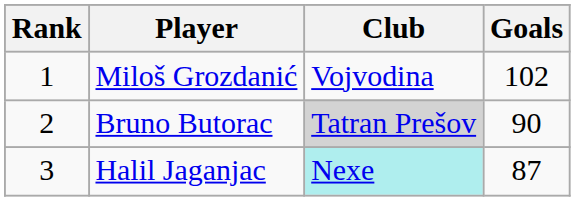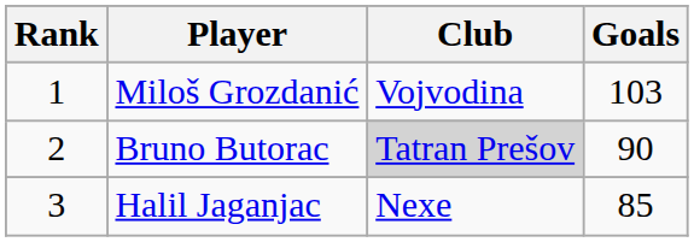Miloš Grozdanić | Goals: 102 -> 103
Halil Jaganjac | Club: paleturquoise background -> no background
Halil Jaganjac | Goals: 87 -> 85
